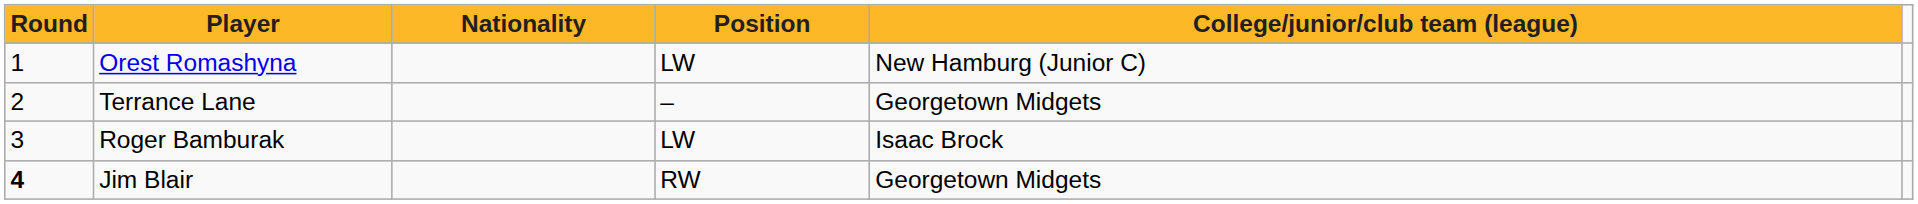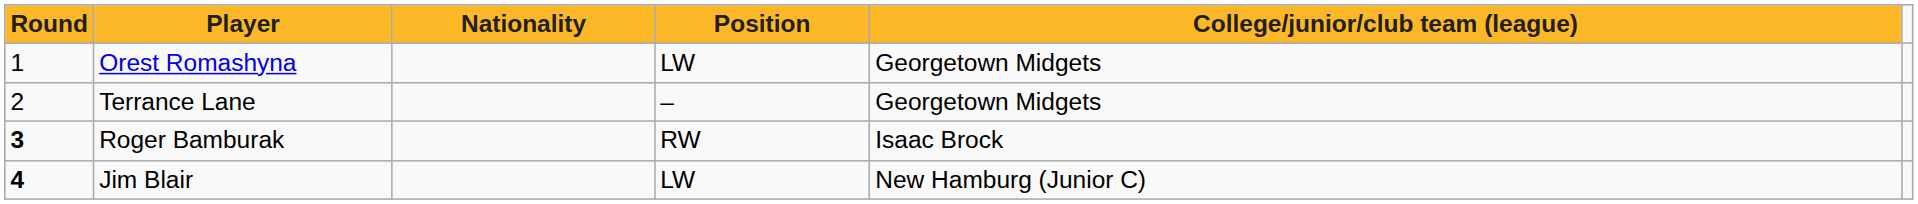Orest Romashyna | College/junior/club team (league): New Hamburg (Junior C) -> Georgetown Midgets
Roger Bamburak | Round: normal -> bold
Roger Bamburak | Position: LW -> RW
Jim Blair | Position: RW -> LW
Jim Blair | College/junior/club team (league): Georgetown Midgets -> New Hamburg (Junior C)
